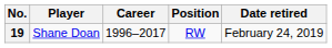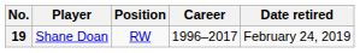columns swapped: Position <-> Career
